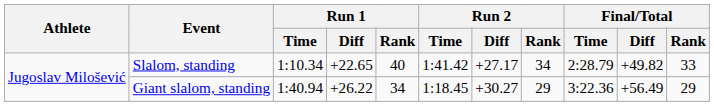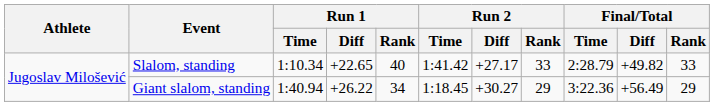Slalom, standing | Run 2 / Rank: 34 -> 33
